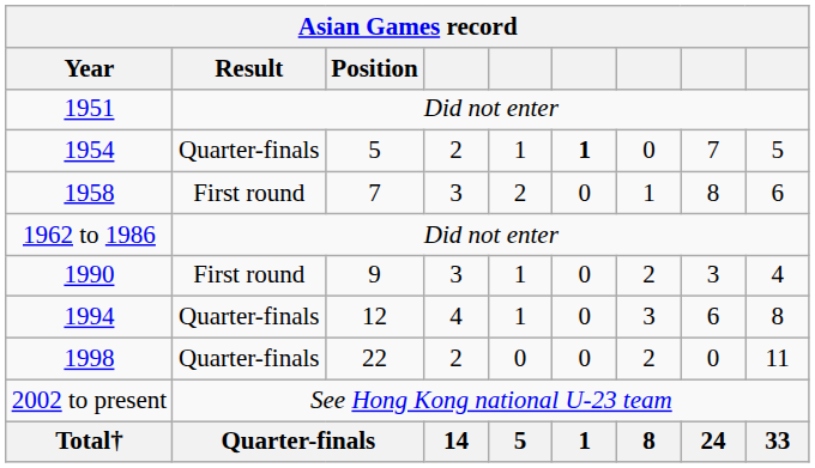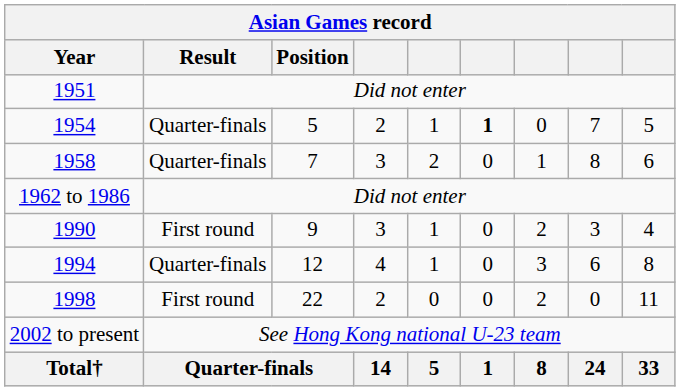1958 | Result: First round -> Quarter-finals
1998 | Result: Quarter-finals -> First round
